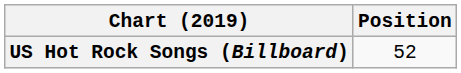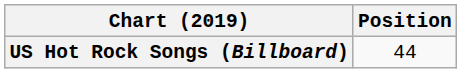US Hot Rock Songs (Billboard) | Position: 52 -> 44
